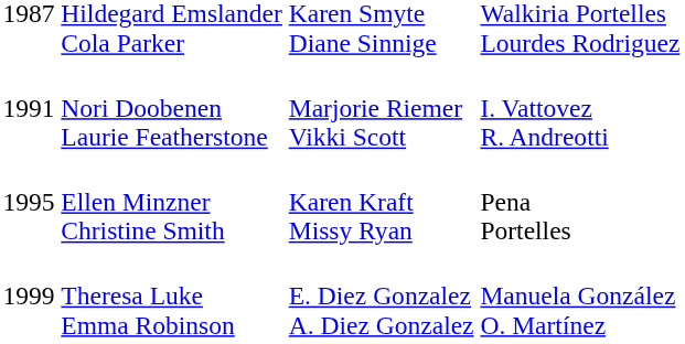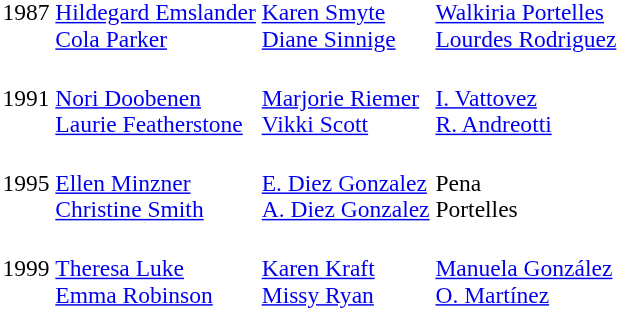Ellen Minzner Christine Smith | column 3: Karen Kraft Missy Ryan -> E. Diez Gonzalez A. Diez Gonzalez
Theresa Luke Emma Robinson | column 3: E. Diez Gonzalez A. Diez Gonzalez -> Karen Kraft Missy Ryan
